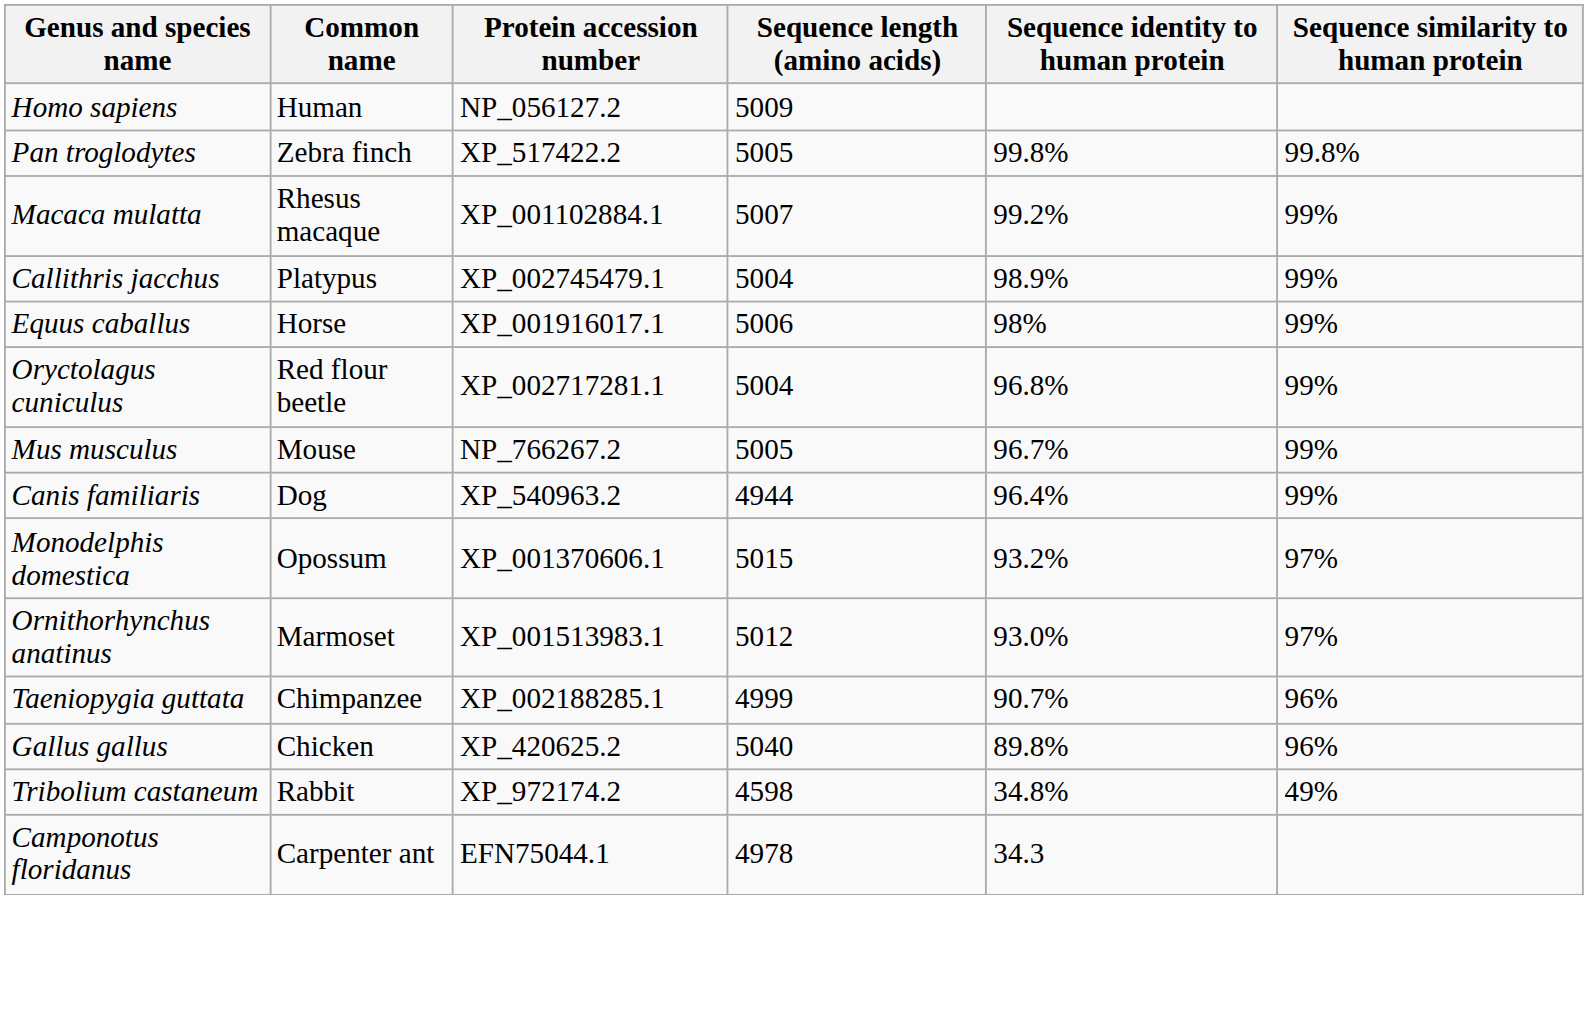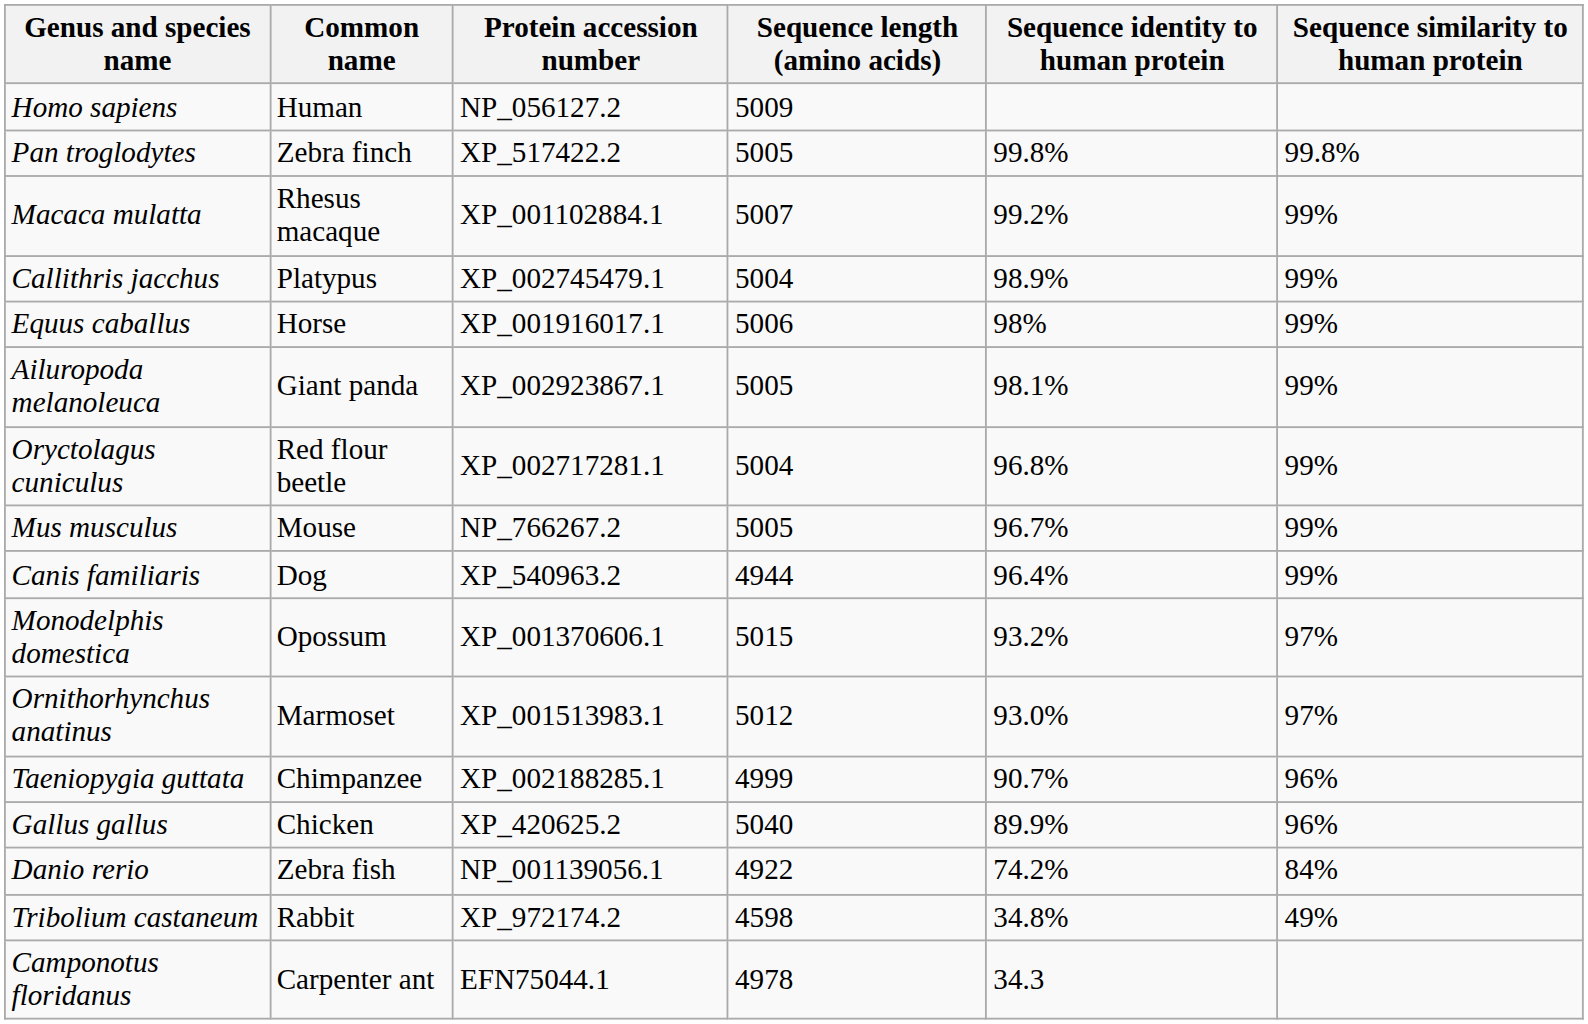+ row: Ailuropoda melanoleuca | Giant panda | XP_002923867.1 | 5005 | 98.1% | 99%
Gallus gallus | Sequence identity to human protein: 89.8% -> 89.9%
+ row: Danio rerio | Zebra fish | NP_001139056.1 | 4922 | 74.2% | 84%
